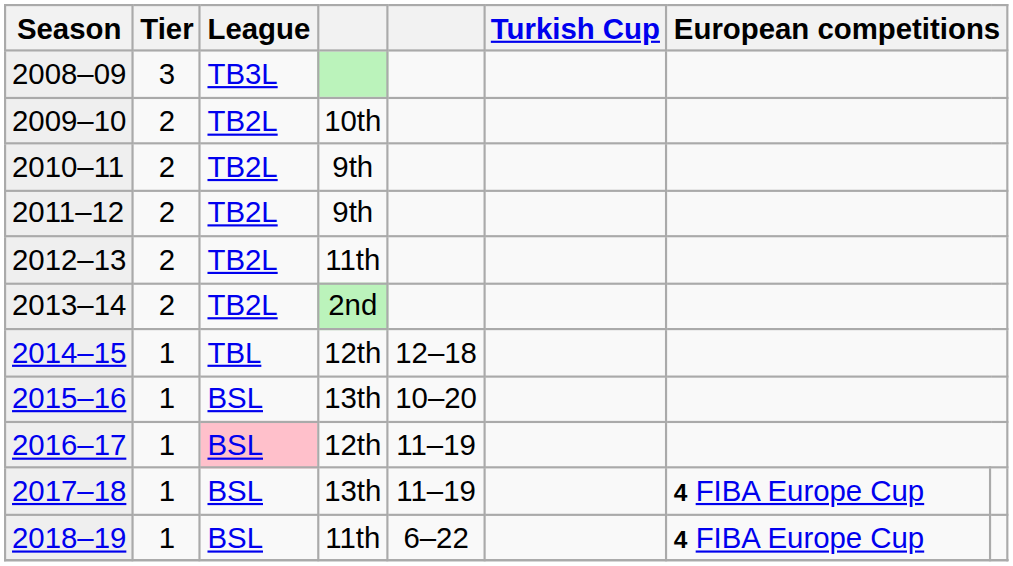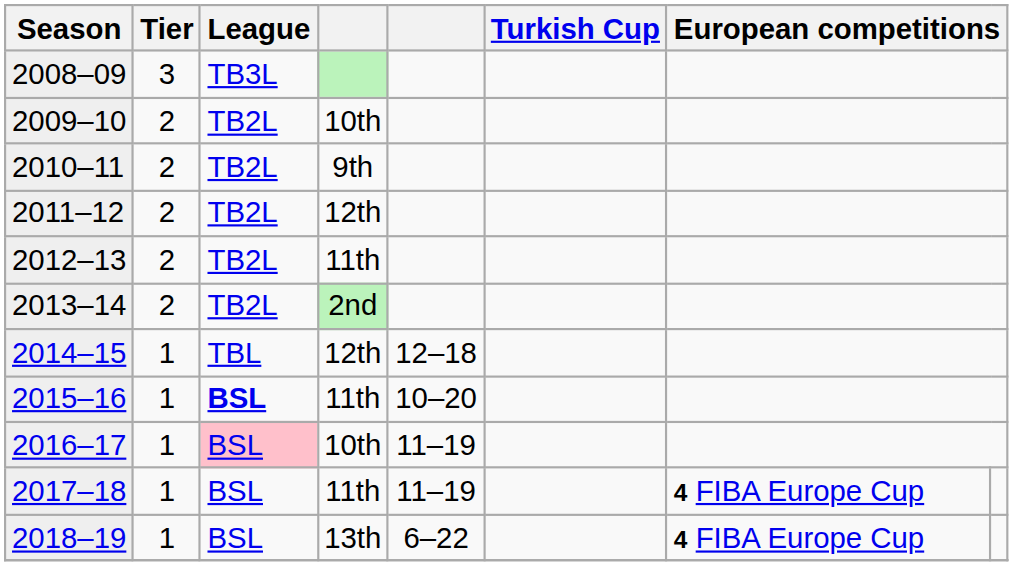2011–12 | column 4: 9th -> 12th
2015–16 | League: normal -> bold
2015–16 | column 4: 13th -> 11th
2016–17 | column 4: 12th -> 10th
2017–18 | column 4: 13th -> 11th
2018–19 | column 4: 11th -> 13th
